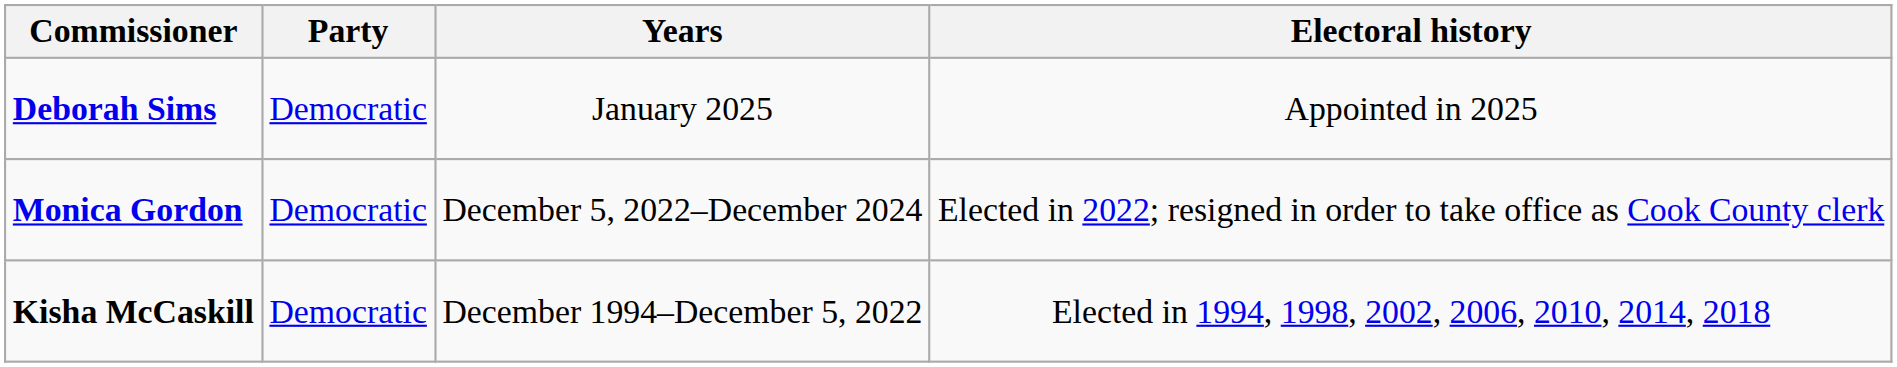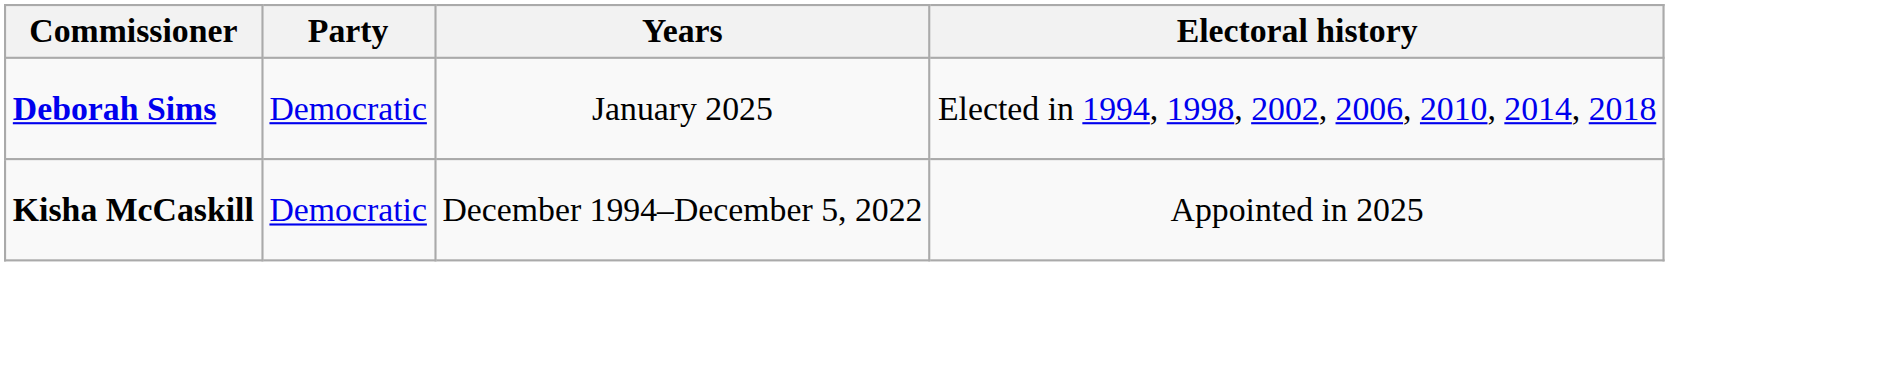Deborah Sims | Electoral history: Appointed in 2025 -> Elected in 1994, 1998, 2002, 2006, 2010, 2014, 2018
- row: Monica Gordon | Democratic | December 5, 2022–December 2024 | Elected in 2022; resigned in order to take office as Cook County clerk
Kisha McCaskill | Electoral history: Elected in 1994, 1998, 2002, 2006, 2010, 2014, 2018 -> Appointed in 2025
